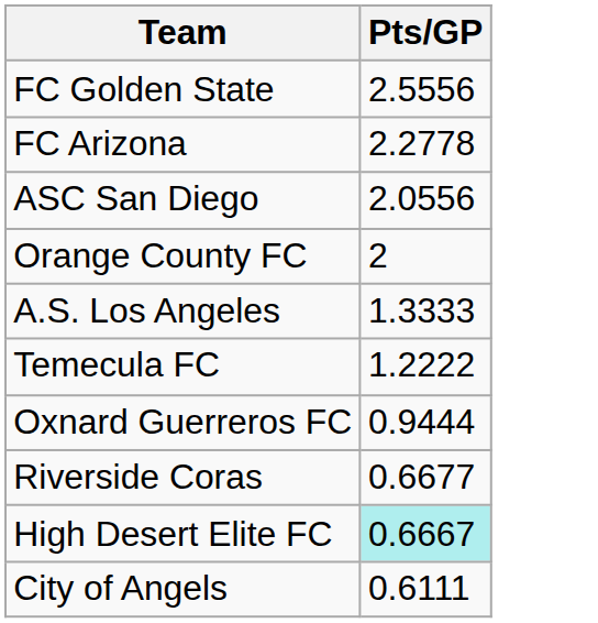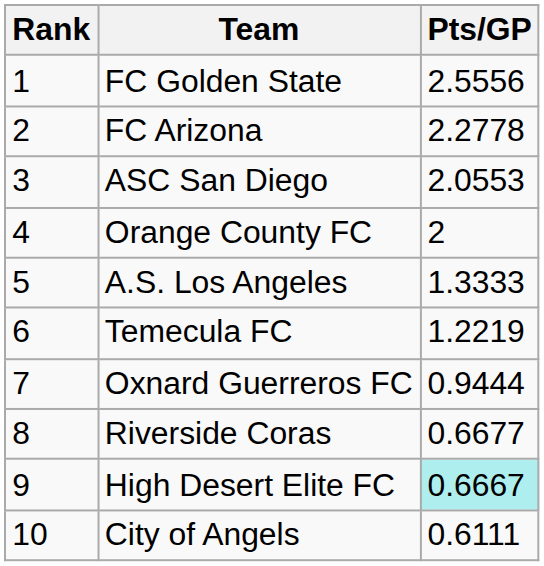+ column: Rank | 1 | 2 | 3 | 4 | 5 | 6 | 7 | 8 | 9 | 10
ASC San Diego | Pts/GP: 2.0556 -> 2.0553
Temecula FC | Pts/GP: 1.2222 -> 1.2219
